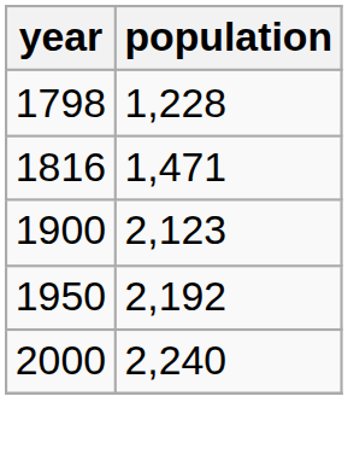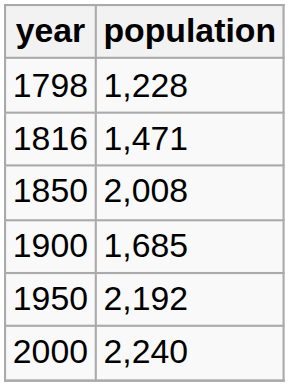+ row: 1850 | 2,008
1900 | population: 2,123 -> 1,685
